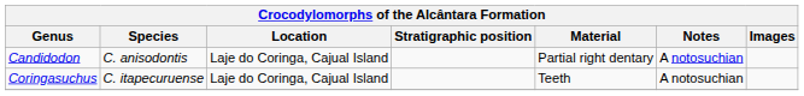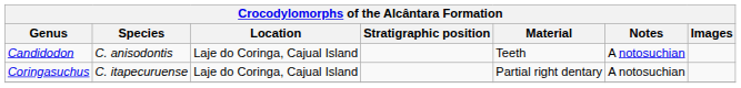Candidodon | Material: Partial right dentary -> Teeth
Coringasuchus | Material: Teeth -> Partial right dentary
